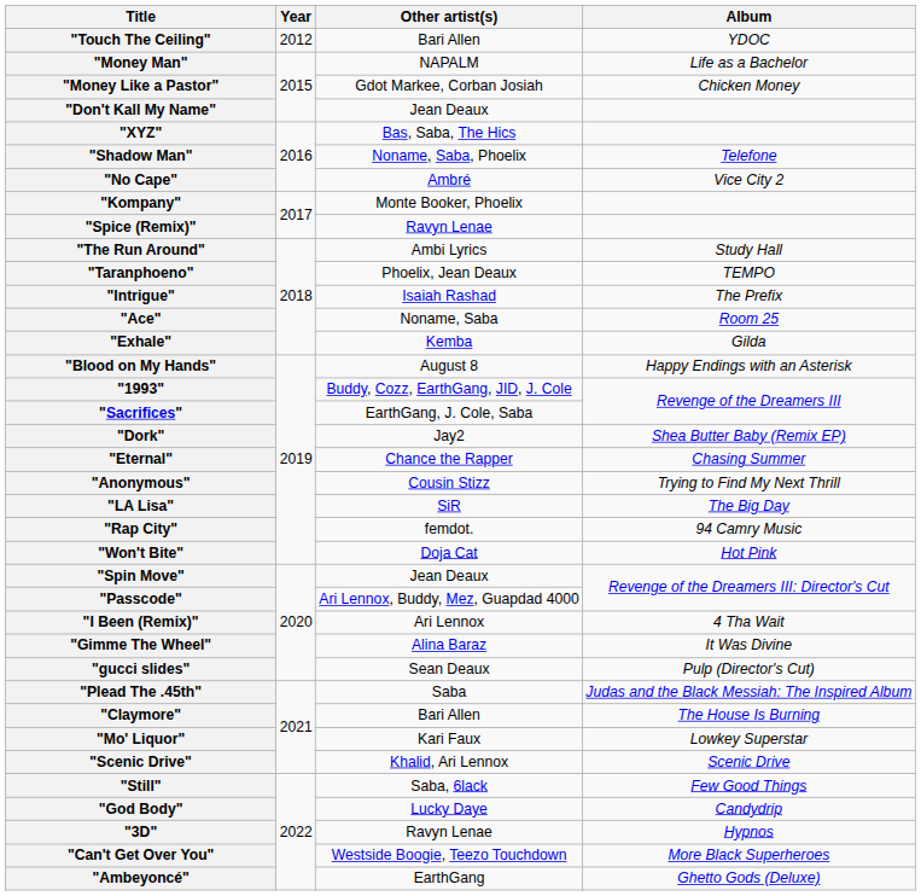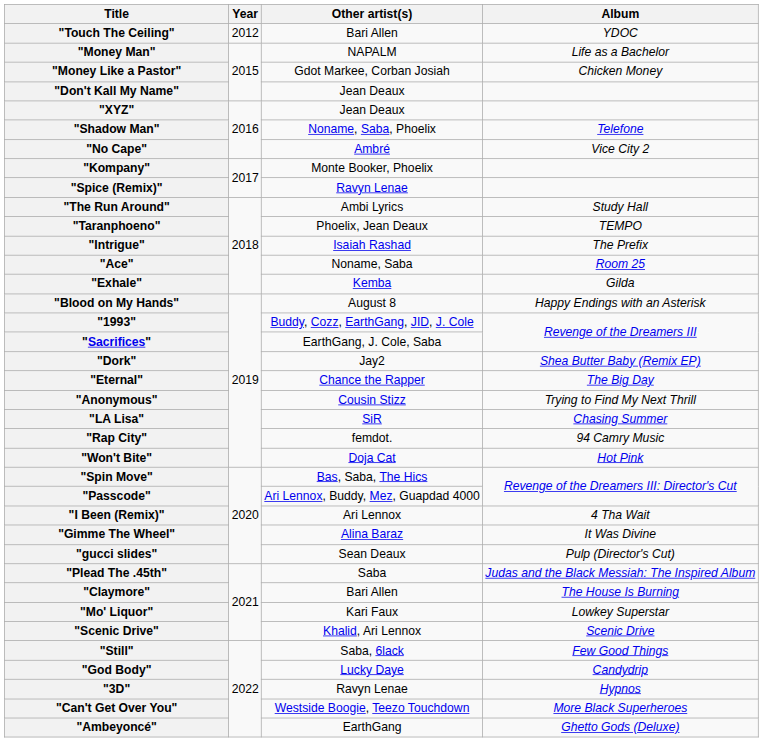"XYZ" | Other artist(s): Bas, Saba, The Hics -> Jean Deaux
"Eternal" | Album: Chasing Summer -> The Big Day
"LA Lisa" | Album: The Big Day -> Chasing Summer
"Spin Move" | Other artist(s): Jean Deaux -> Bas, Saba, The Hics
